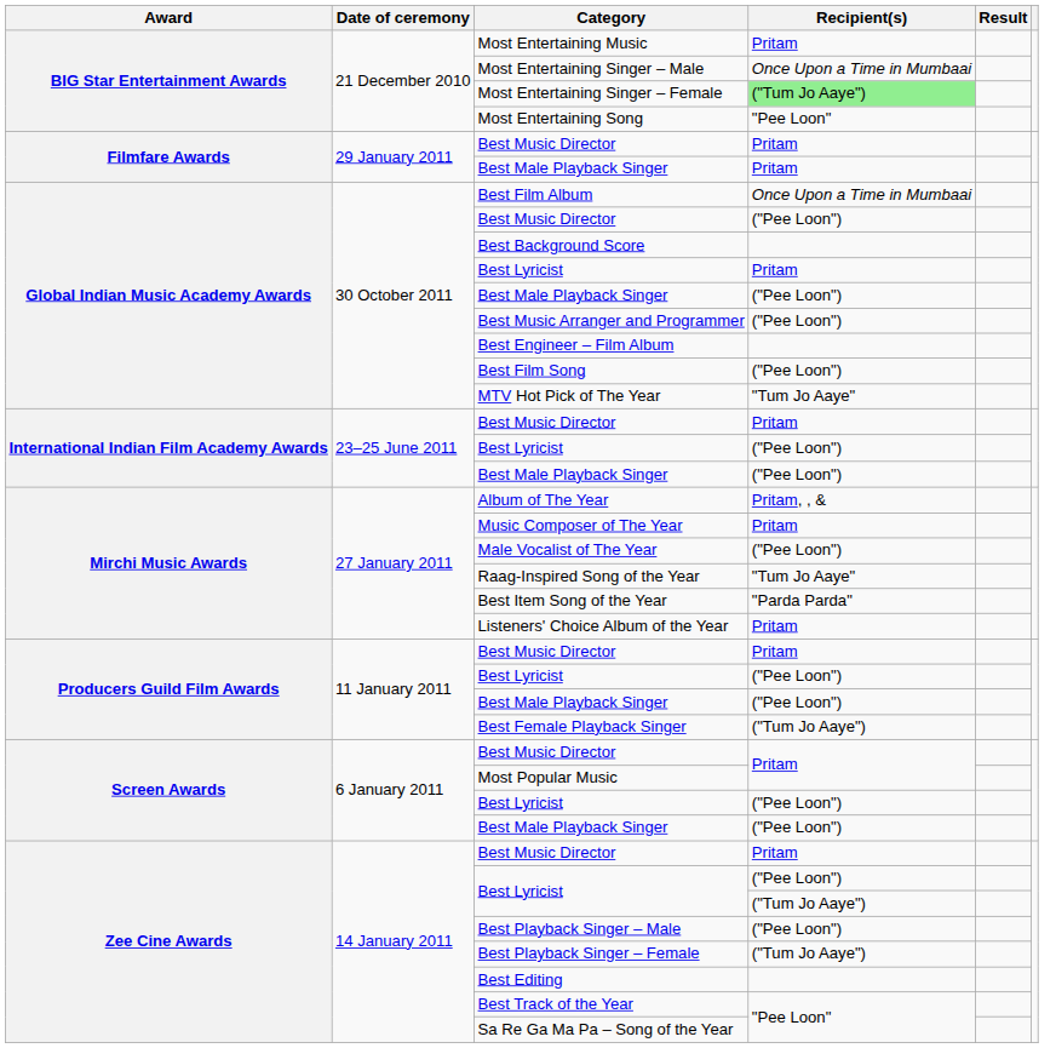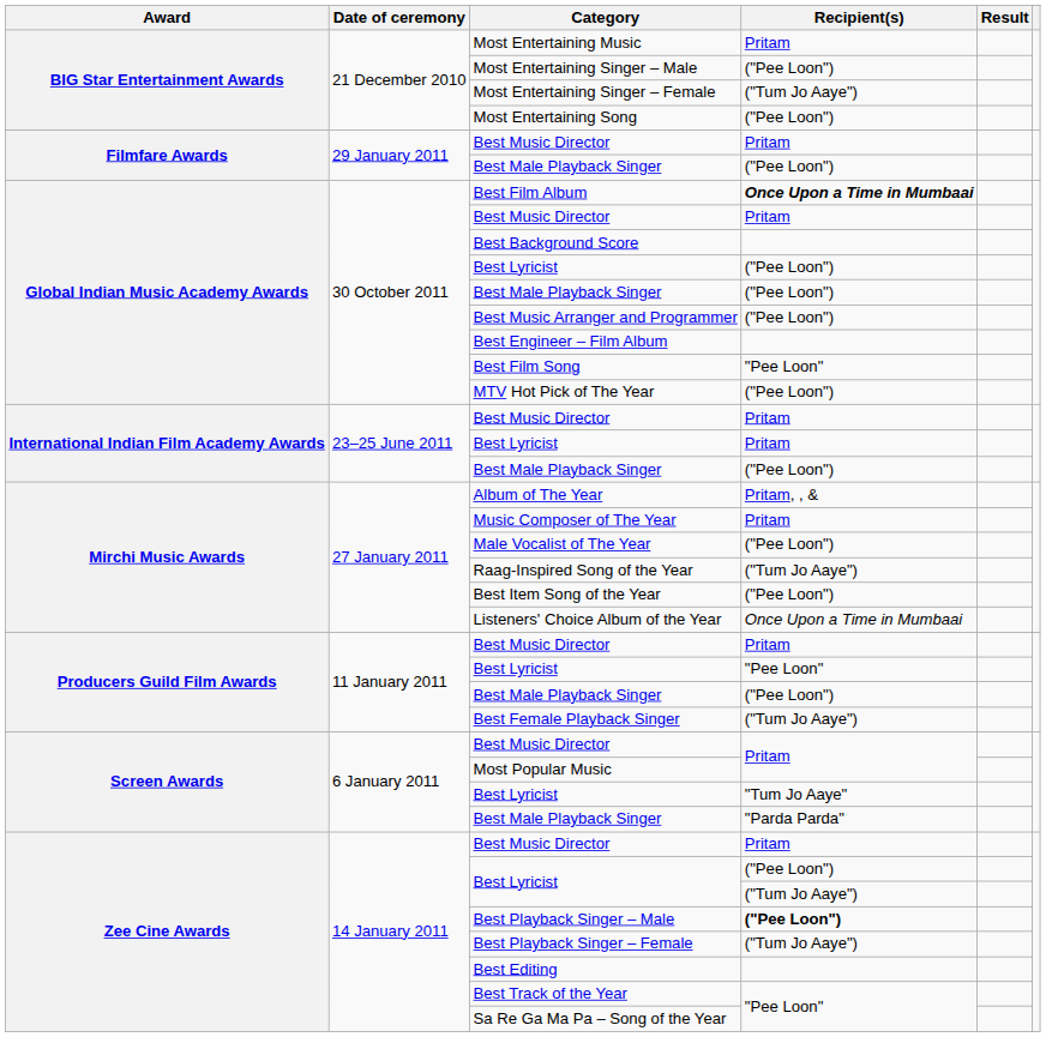Most Entertaining Singer – Male | Recipient(s): Once Upon a Time in Mumbaai -> ("Pee Loon")
Most Entertaining Singer – Female | Recipient(s): lightgreen background -> no background
Most Entertaining Song | Recipient(s): "Pee Loon" -> ("Pee Loon")
Filmfare Awards / Best Male Playback Singer | Recipient(s): Pritam -> ("Pee Loon")
Best Film Album | Recipient(s): normal -> bold
Global Indian Music Academy Awards / Best Music Director | Recipient(s): ("Pee Loon") -> Pritam
Global Indian Music Academy Awards / Best Lyricist | Recipient(s): Pritam -> ("Pee Loon")
Best Film Song | Recipient(s): ("Pee Loon") -> "Pee Loon"
MTV Hot Pick of The Year | Recipient(s): "Tum Jo Aaye" -> ("Pee Loon")
International Indian Film Academy Awards / Best Lyricist | Recipient(s): ("Pee Loon") -> Pritam
Raag-Inspired Song of the Year | Recipient(s): "Tum Jo Aaye" -> ("Tum Jo Aaye")
Best Item Song of the Year | Recipient(s): "Parda Parda" -> ("Pee Loon")
Listeners' Choice Album of the Year | Recipient(s): Pritam -> Once Upon a Time in Mumbaai
Producers Guild Film Awards / Best Lyricist | Recipient(s): ("Pee Loon") -> "Pee Loon"
Screen Awards / Best Lyricist | Recipient(s): ("Pee Loon") -> "Tum Jo Aaye"
Screen Awards / Best Male Playback Singer | Recipient(s): ("Pee Loon") -> "Parda Parda"
Best Playback Singer – Male | Recipient(s): normal -> bold
